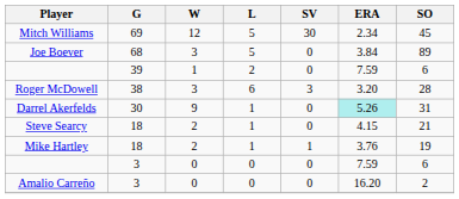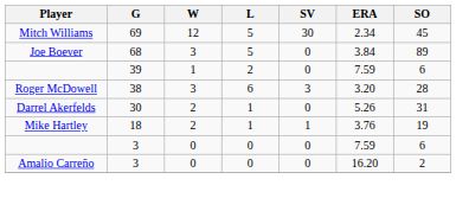Darrel Akerfelds | W: 9 -> 2
Darrel Akerfelds | ERA: paleturquoise background -> no background
- row: Steve Searcy | 18 | 2 | 1 | 0 | 4.15 | 21
